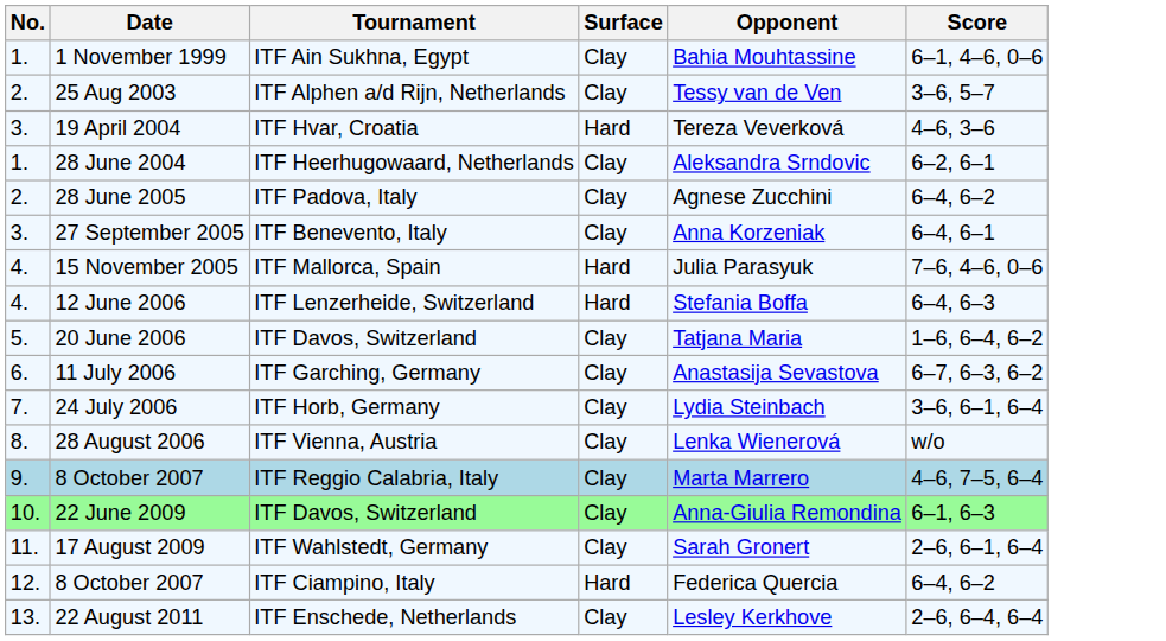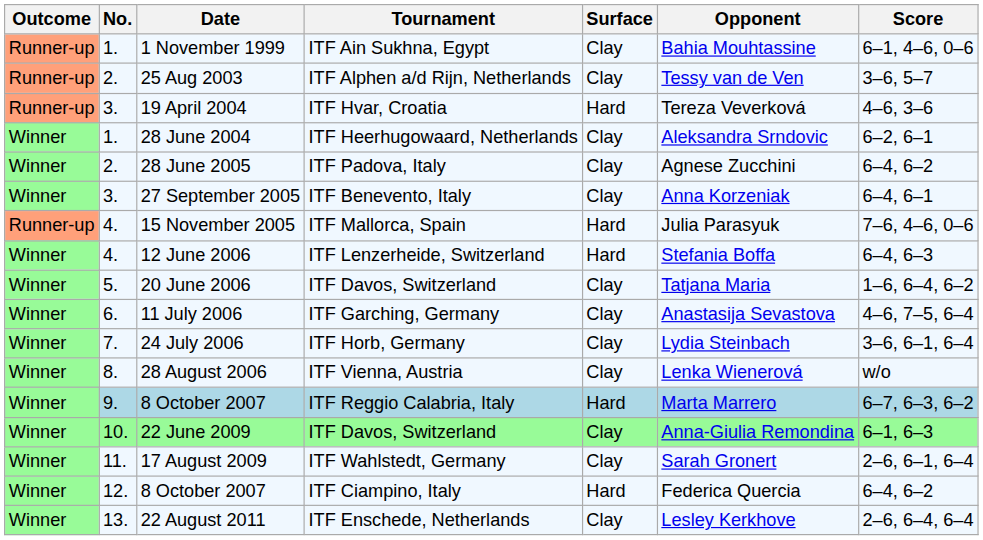+ column: Outcome | Runner-up | Runner-up | Runner-up | Winner | Winner | Winner | Runner-up | Winner | Winner | Winner | Winner | Winner | Winner | Winner | Winner | Winner | Winner
11 July 2006 | Score: 6–7, 6–3, 6–2 -> 4–6, 7–5, 6–4
8 October 2007 / ITF Reggio Calabria, Italy | Surface: Clay -> Hard
8 October 2007 / ITF Reggio Calabria, Italy | Score: 4–6, 7–5, 6–4 -> 6–7, 6–3, 6–2
